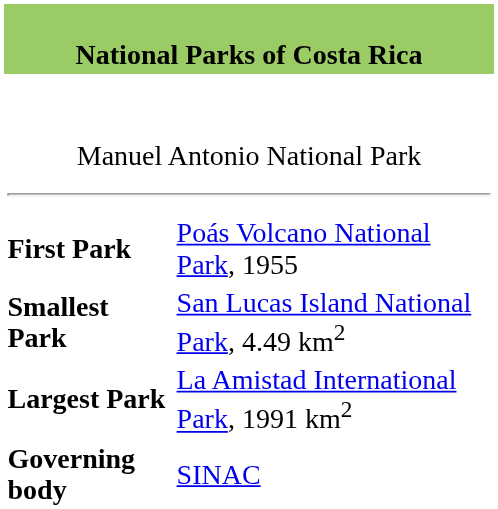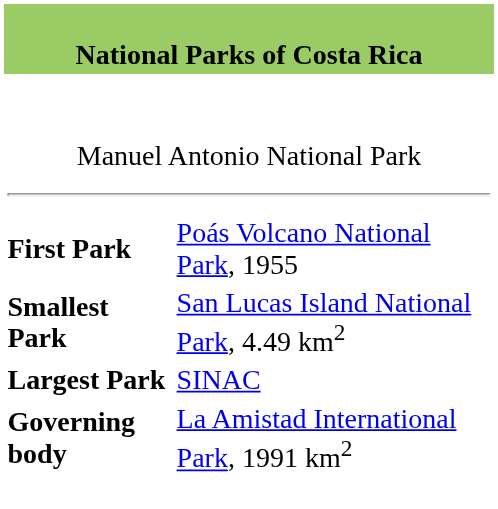Largest Park | column 2: La Amistad International Park, 1991 km2 -> SINAC
Governing body | column 2: SINAC -> La Amistad International Park, 1991 km2
